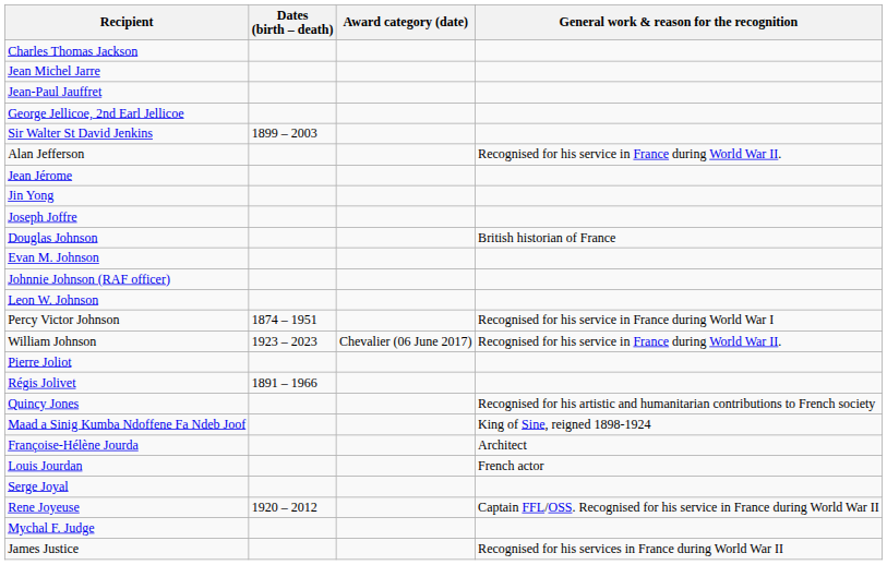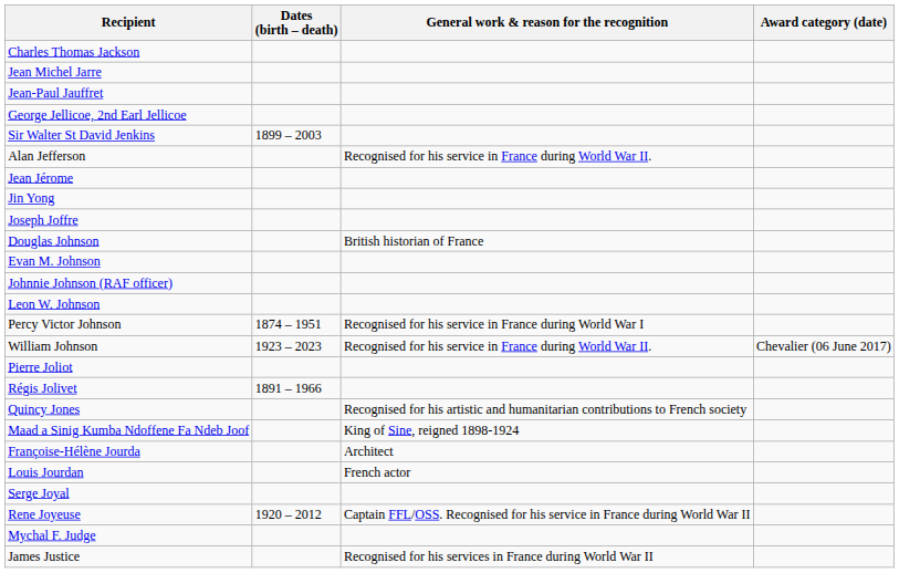columns swapped: General work & reason for the recognition <-> Award category (date)
